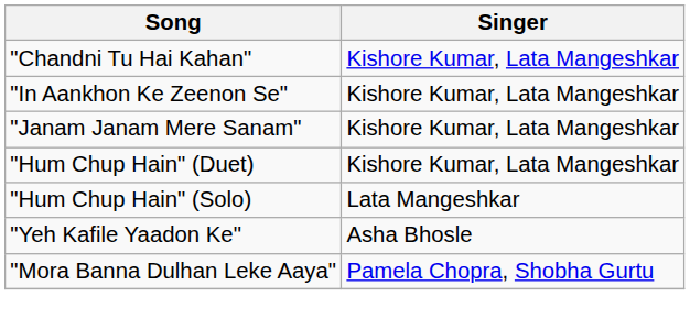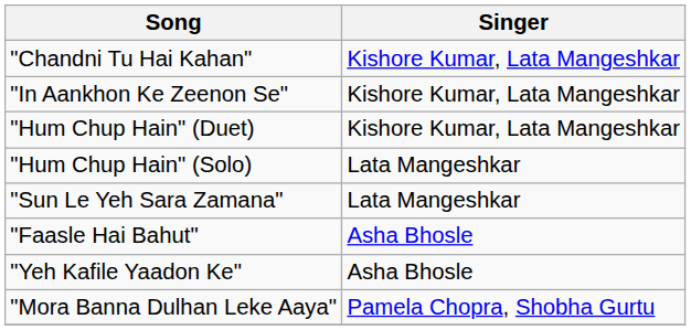- row: "Janam Janam Mere Sanam" | Kishore Kumar, Lata Mangeshkar
+ row: "Sun Le Yeh Sara Zamana" | Lata Mangeshkar
+ row: "Faasle Hai Bahut" | Asha Bhosle
